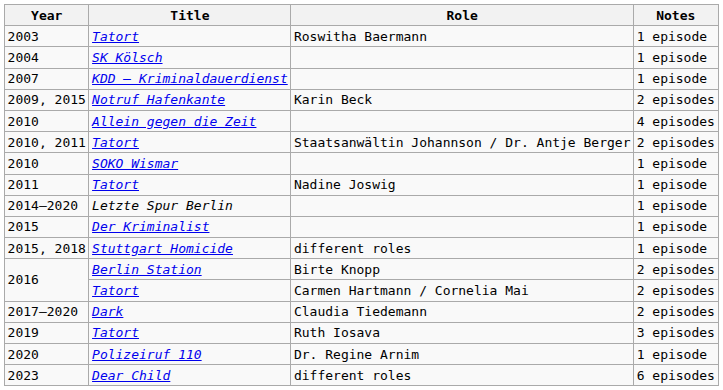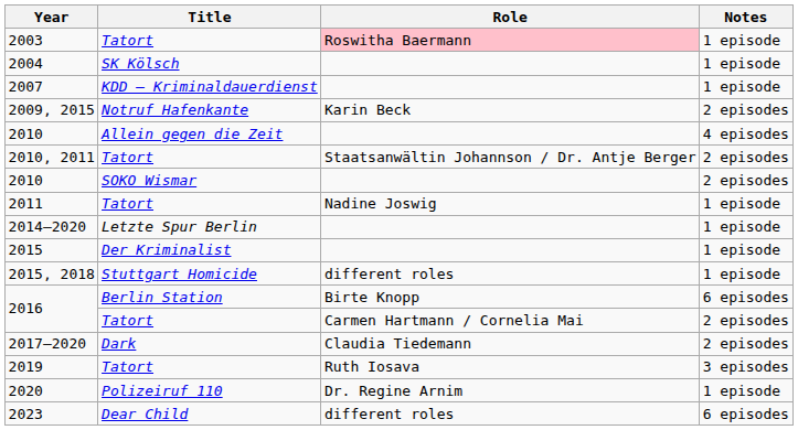2003 | Role: no background -> pink background
2010 / SOKO Wismar | Notes: 1 episode -> 2 episodes
2016 / Berlin Station | Notes: 2 episodes -> 6 episodes
